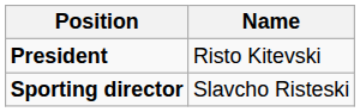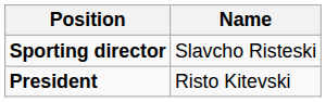rows swapped: President <-> Sporting director
